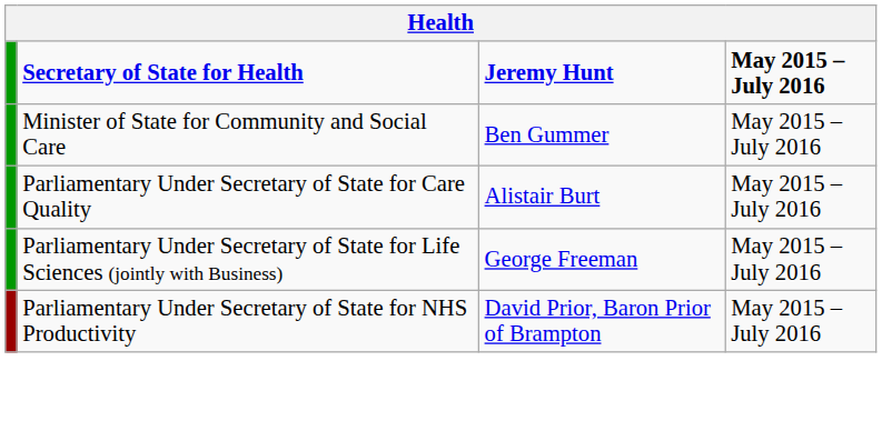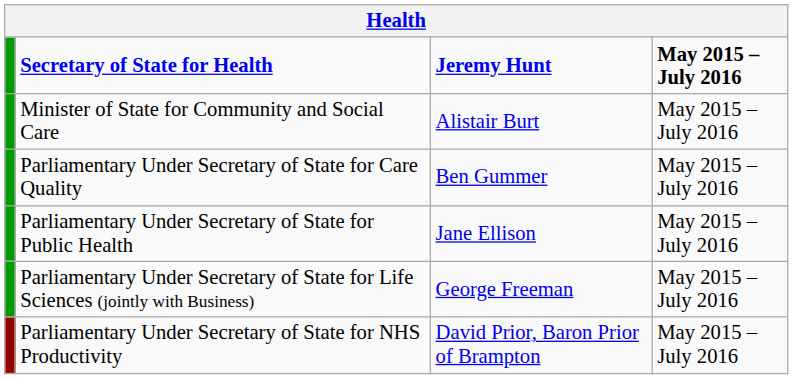Minister of State for Community and Social Care | column 3: Ben Gummer -> Alistair Burt
Parliamentary Under Secretary of State for Care Quality | column 3: Alistair Burt -> Ben Gummer
+ row: Parliamentary Under Secretary of State for Public Health | Jane Ellison | May 2015 – July 2016
